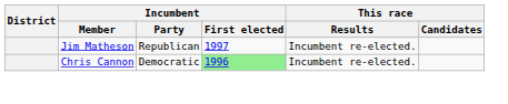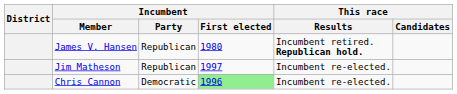+ row: James V. Hansen | Republican | 1980 | Incumbent retired. Republican hold.
